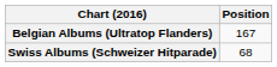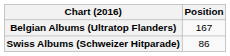Swiss Albums (Schweizer Hitparade) | Position: 68 -> 86
